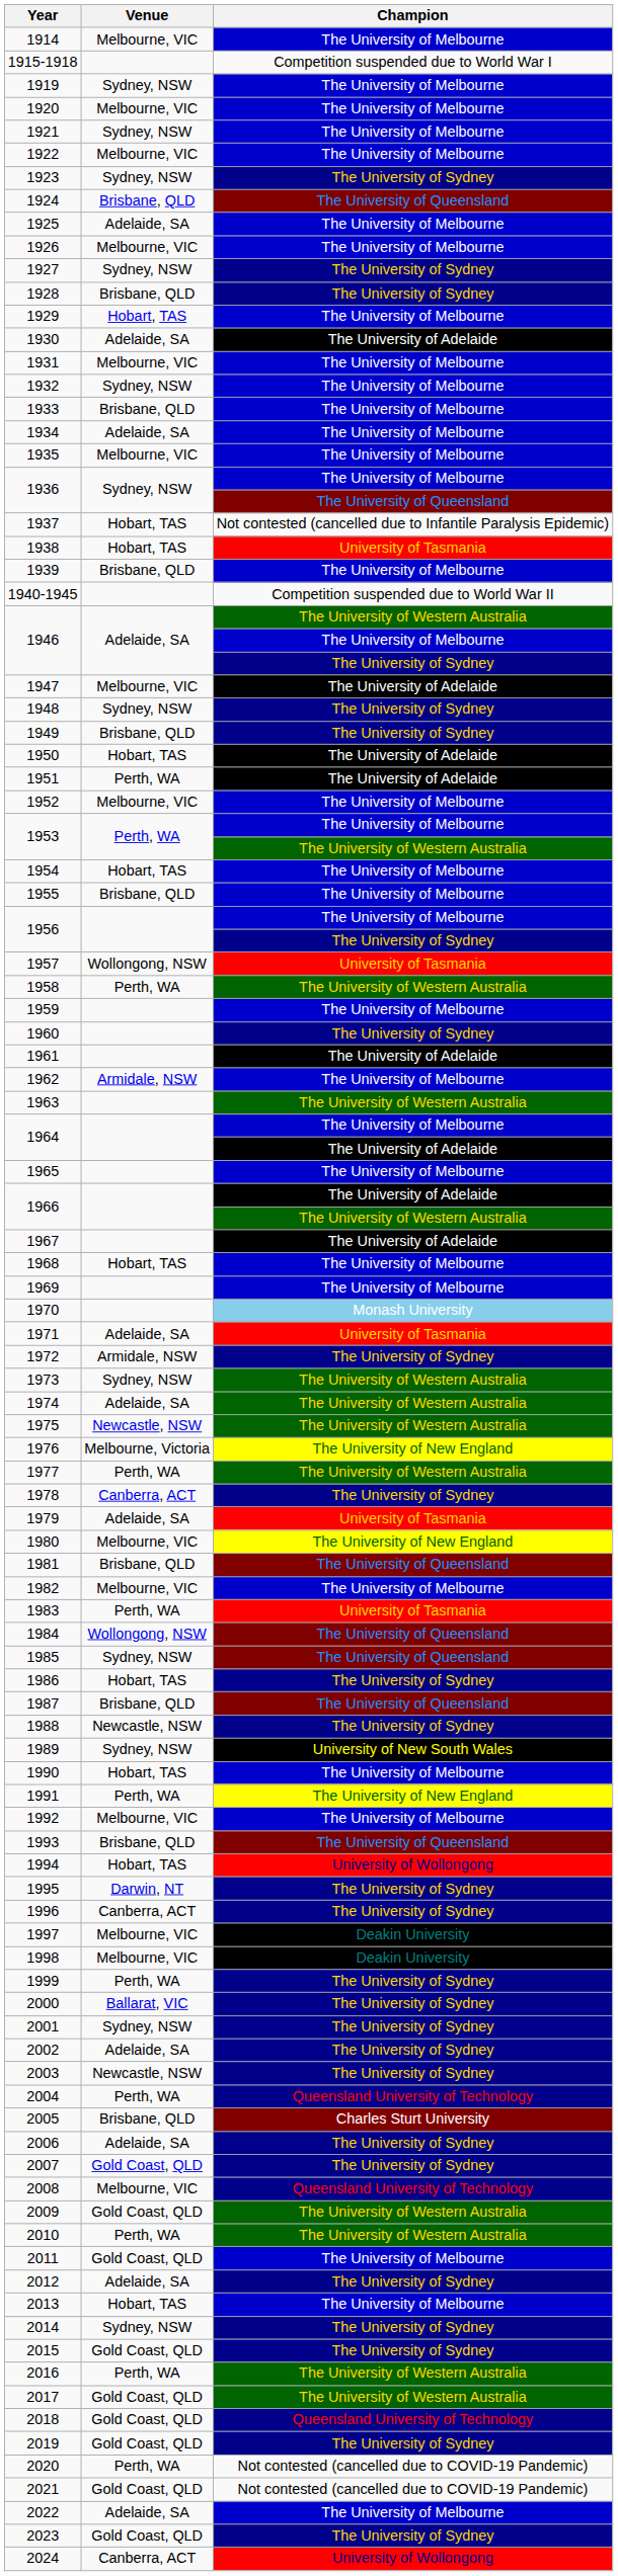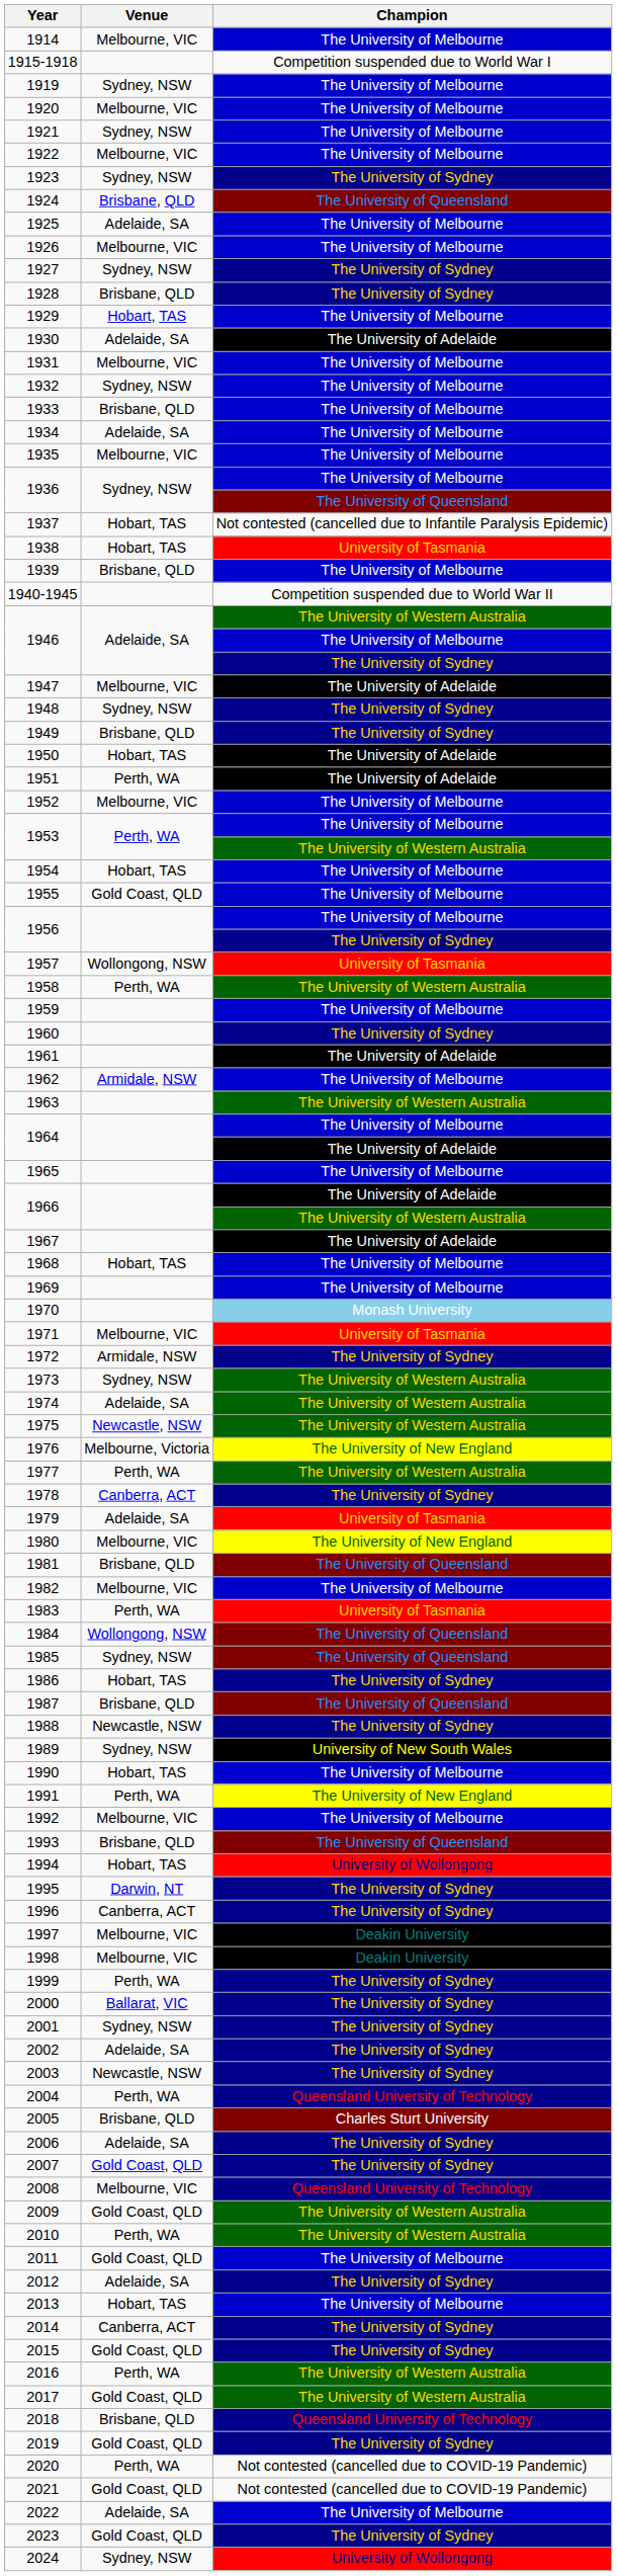1955 | Venue: Brisbane, QLD -> Gold Coast, QLD
1971 | Venue: Adelaide, SA -> Melbourne, VIC
2014 | Venue: Sydney, NSW -> Canberra, ACT
2018 | Venue: Gold Coast, QLD -> Brisbane, QLD
2024 | Venue: Canberra, ACT -> Sydney, NSW
